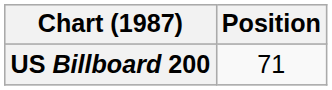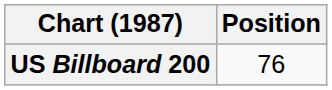US Billboard 200 | Position: 71 -> 76
